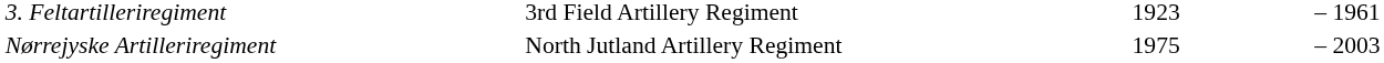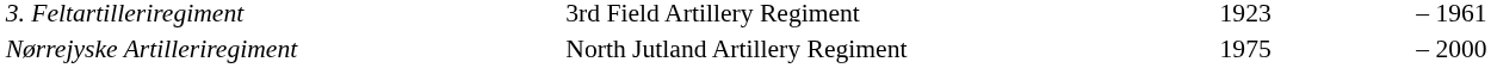Nørrejyske Artilleriregiment | column 5: 2003 -> 2000
